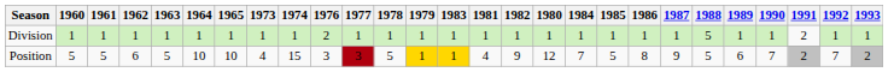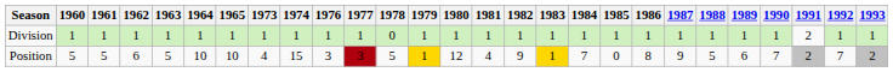columns swapped: 1980 <-> 1983
Division | 1976: 2 -> 1
Division | 1978: 1 -> 0
Division | 1988: 5 -> 1
Position | 1985: 5 -> 0
